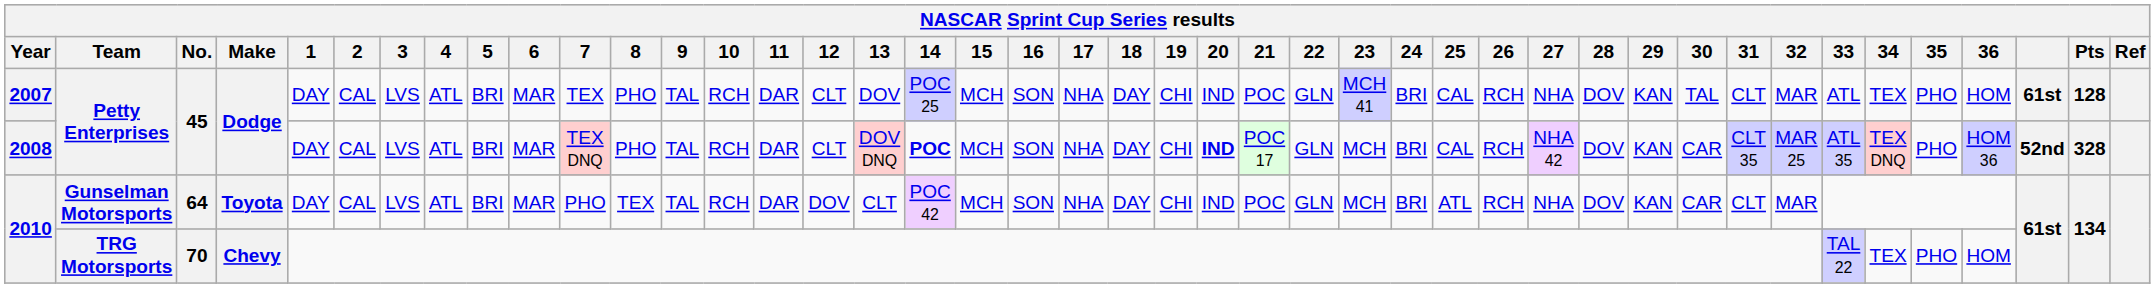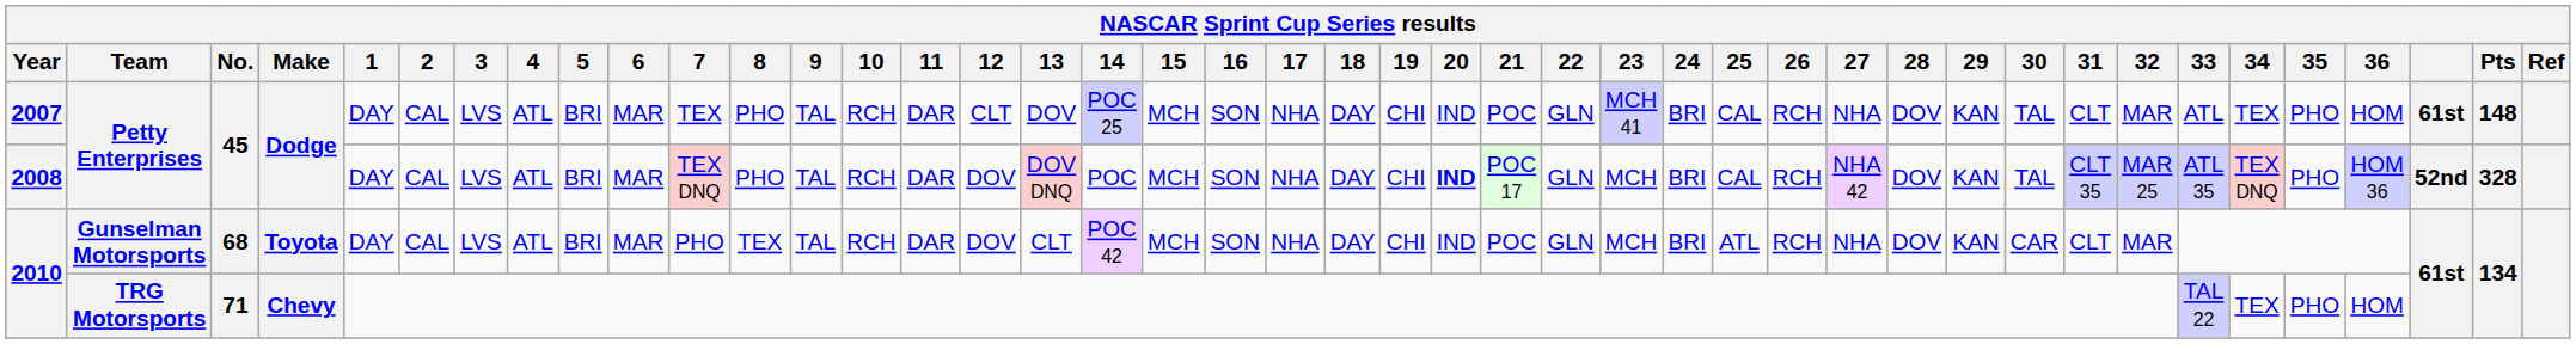2007 | Pts: 128 -> 148
2008 | 12: CLT -> DOV
2008 | 14: bold -> normal
2008 | 30: CAR -> TAL
2010 / Gunselman Motorsports | No.: 64 -> 68
2010 / TRG Motorsports | No.: 70 -> 71
